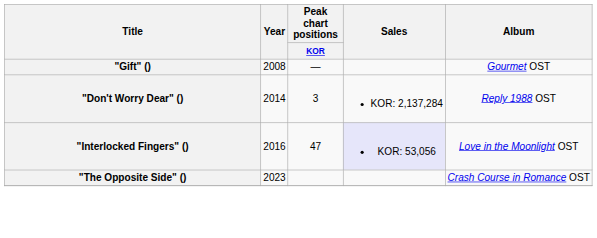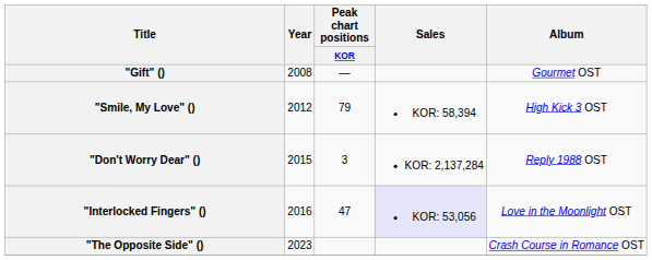+ row: "Smile, My Love" () | 2012 | 79 | KOR: 58,394 | High Kick 3 OST
"Don't Worry Dear" () | Year: 2014 -> 2015
